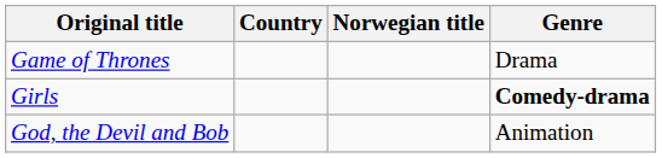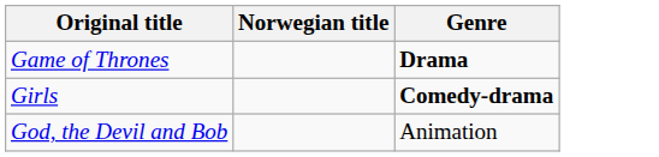- column: Country
Game of Thrones | Genre: normal -> bold
